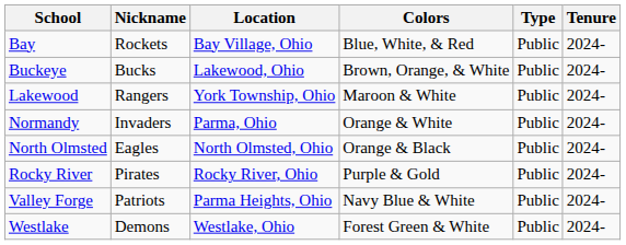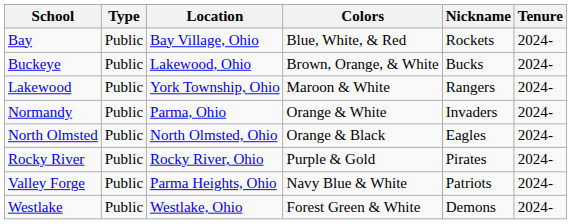columns swapped: Nickname <-> Type
